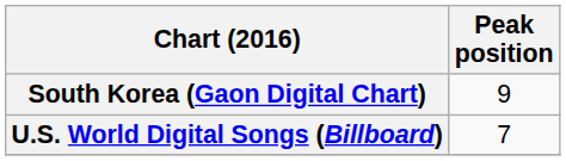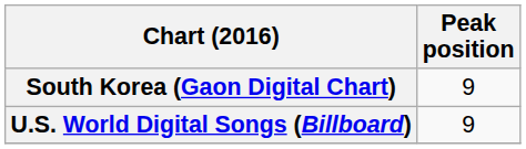U.S. World Digital Songs (Billboard) | Peak position: 7 -> 9
